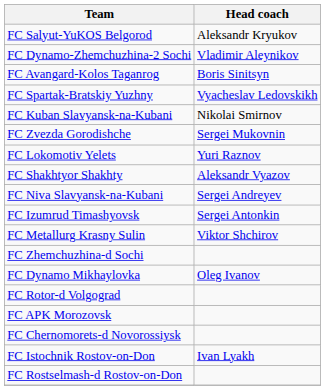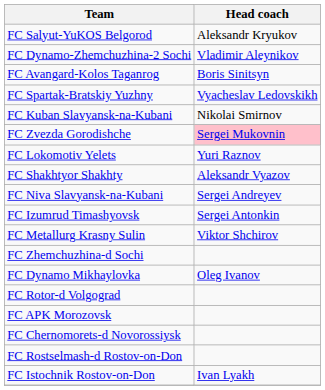FC Zvezda Gorodishche | Head coach: no background -> pink background
rows swapped: FC Rostselmash-d Rostov-on-Don <-> FC Istochnik Rostov-on-Don
